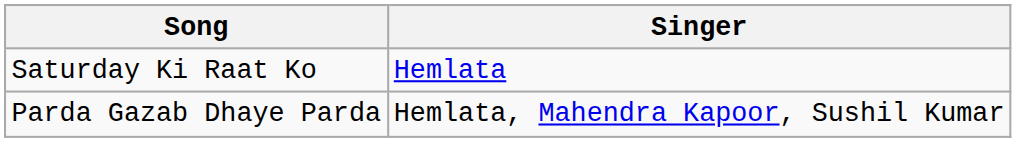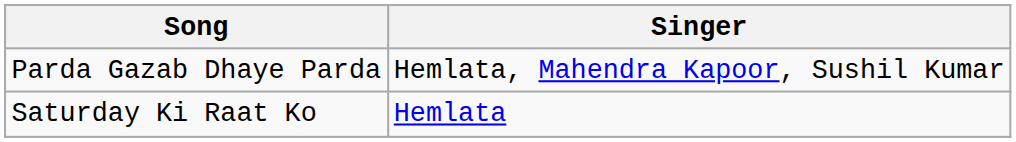rows swapped: Saturday Ki Raat Ko <-> Parda Gazab Dhaye Parda
